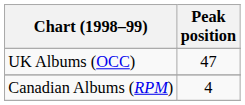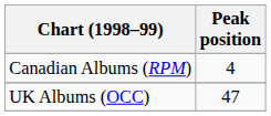rows swapped: Canadian Albums (RPM) <-> UK Albums (OCC)
